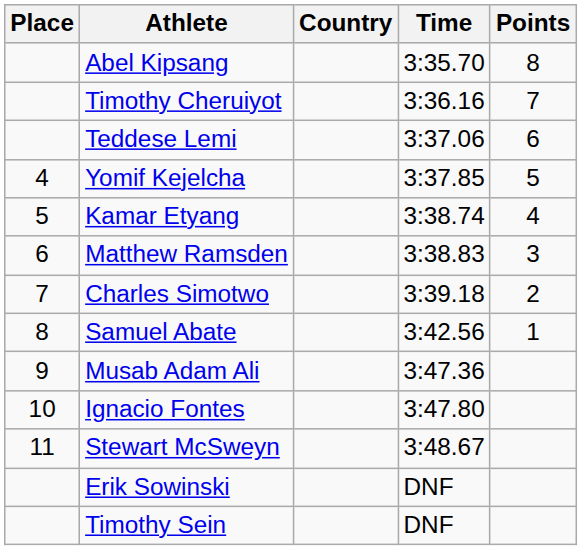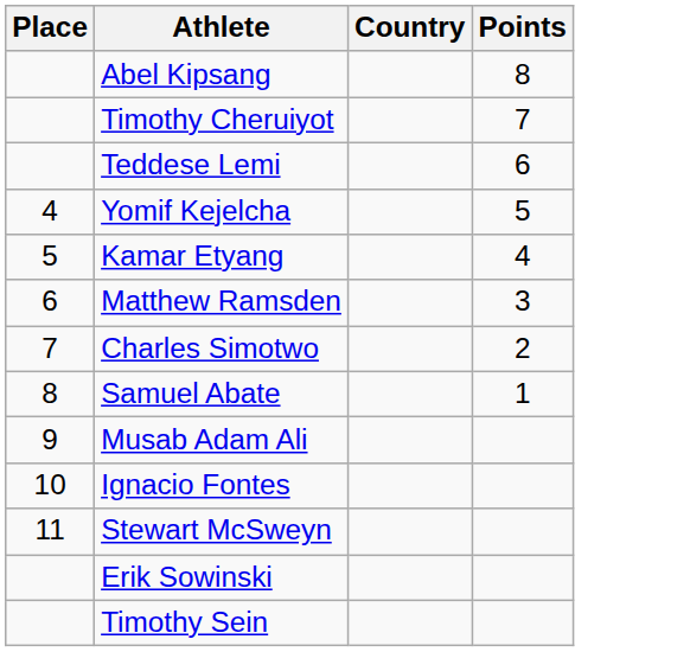- column: Time | 3:35.70 | 3:36.16 | 3:37.06 | 3:37.85 | 3:38.74 | 3:38.83 | 3:39.18 | 3:42.56 | 3:47.36 | 3:47.80 | 3:48.67 | DNF | DNF
